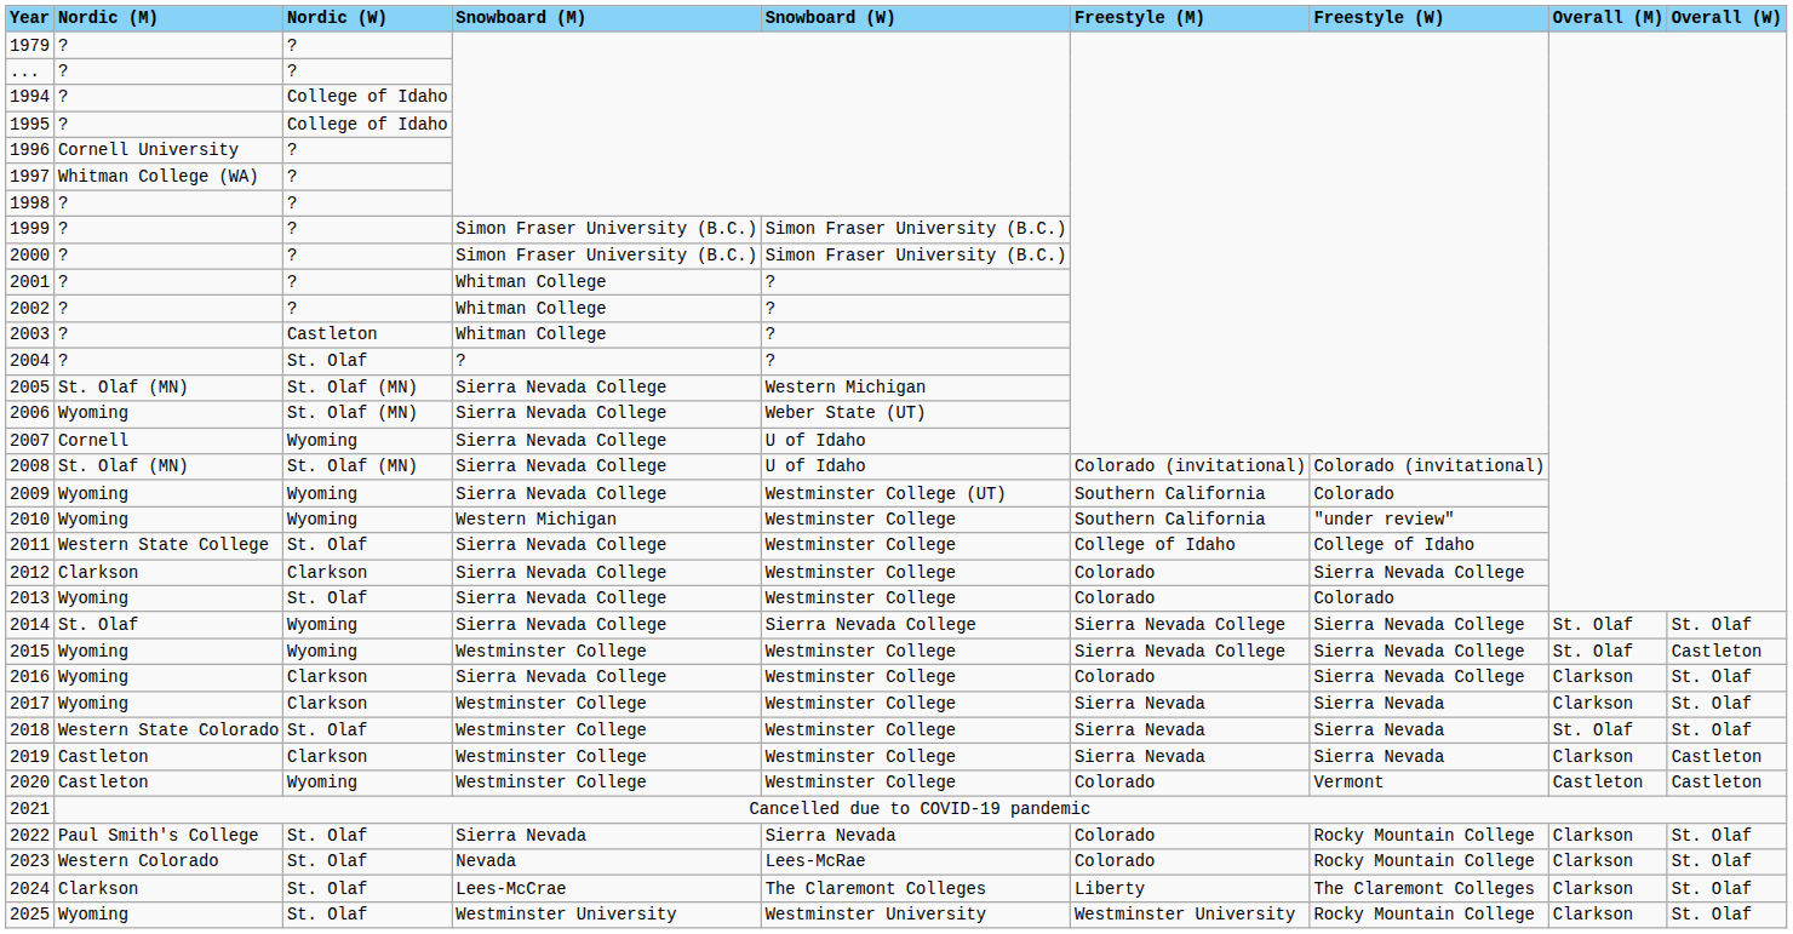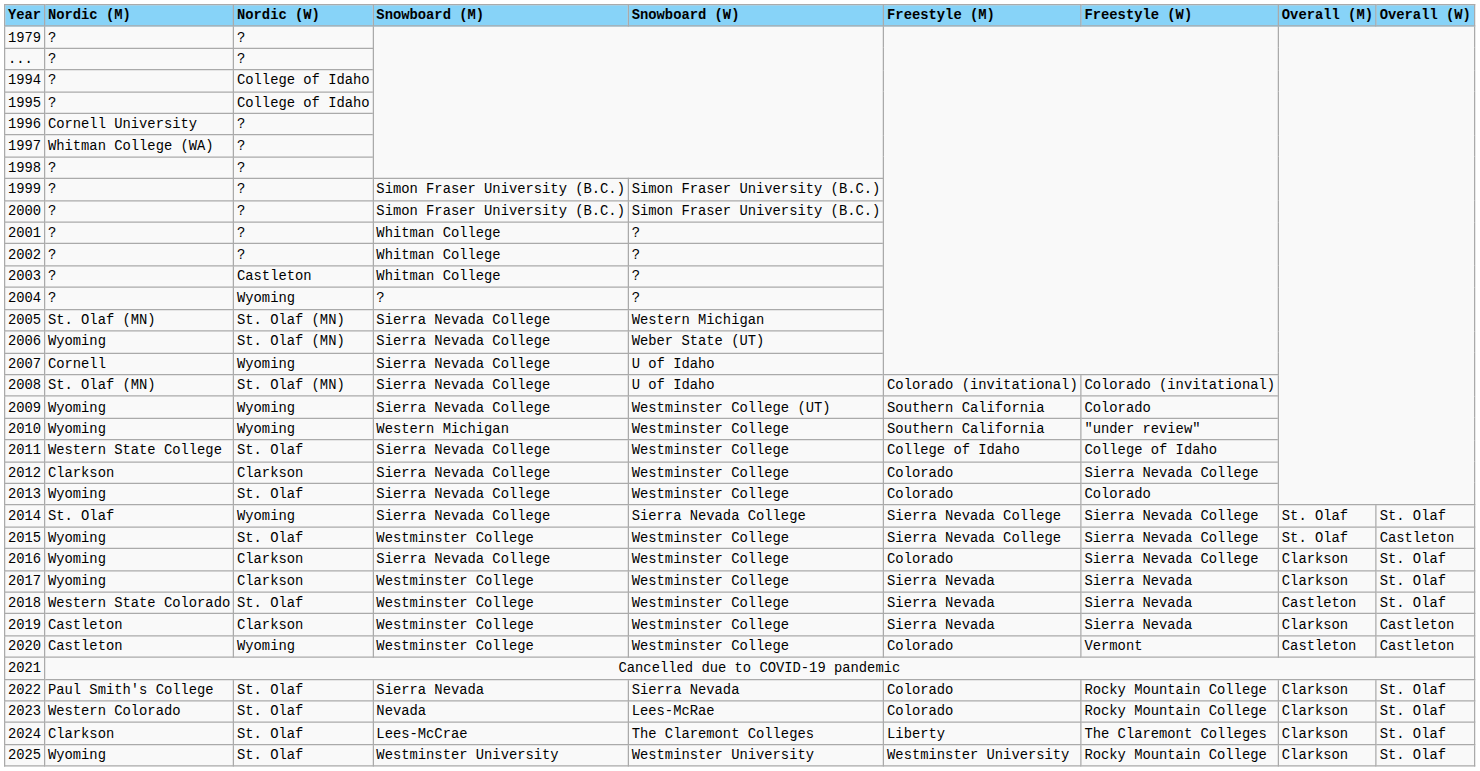2004 | Nordic (W): St. Olaf -> Wyoming
2015 | Nordic (W): Wyoming -> St. Olaf
2018 | Overall (M): St. Olaf -> Castleton
